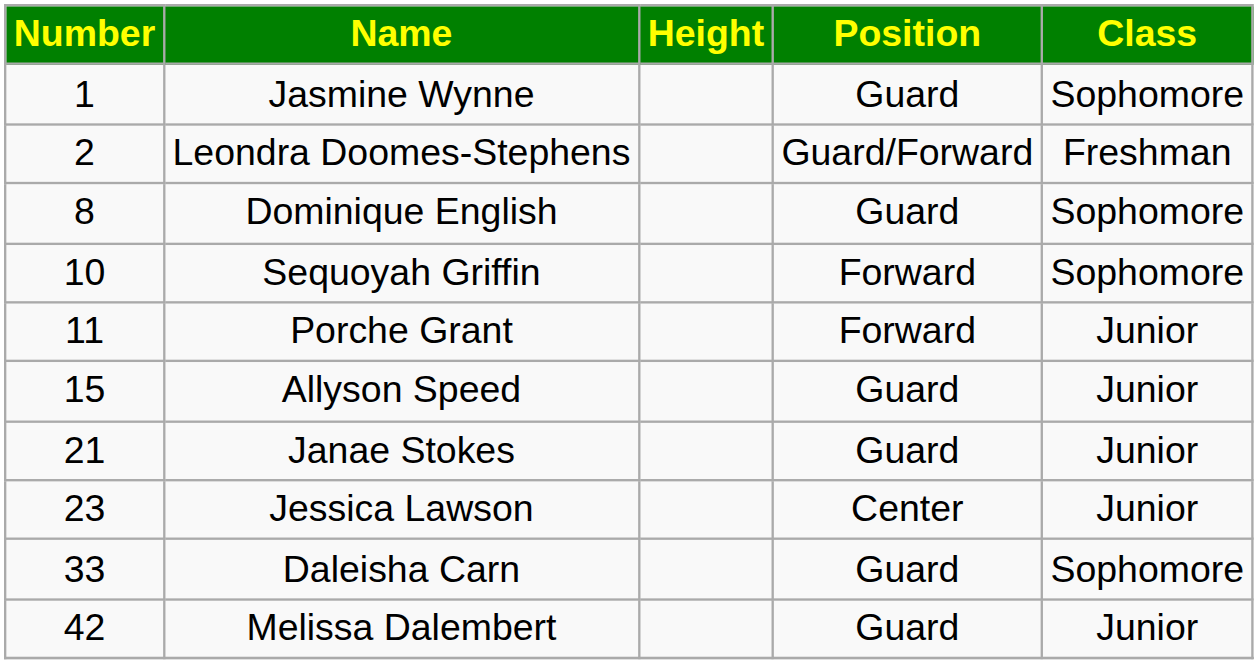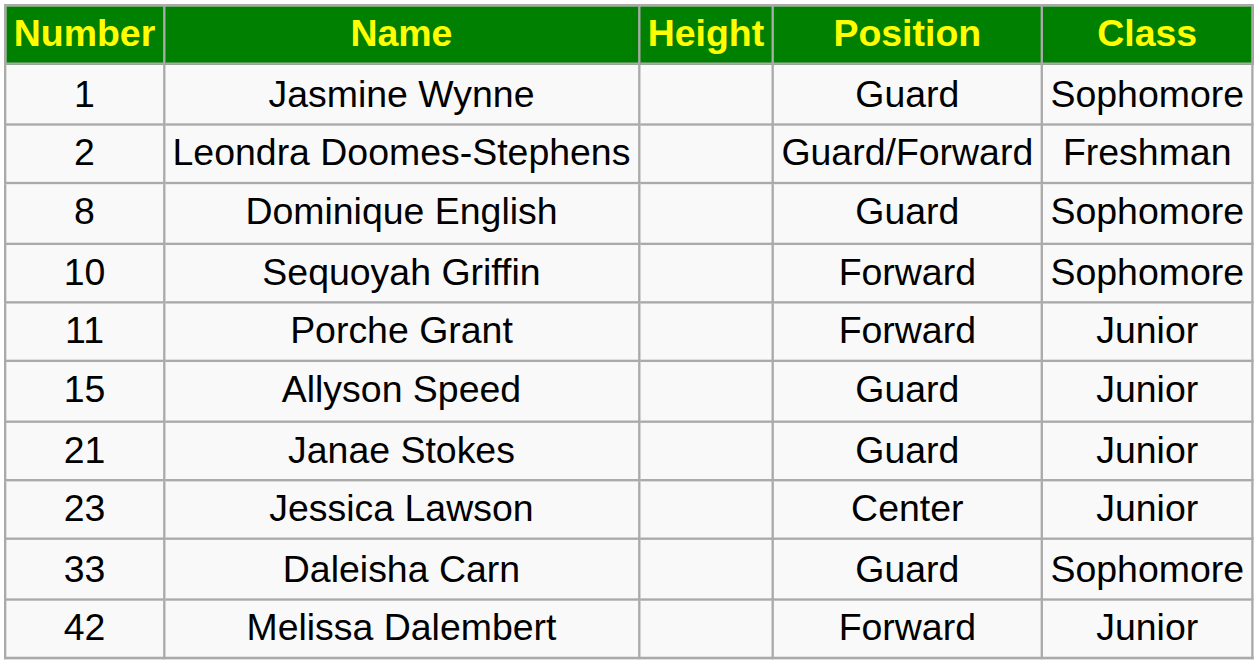Melissa Dalembert | Position: Guard -> Forward
